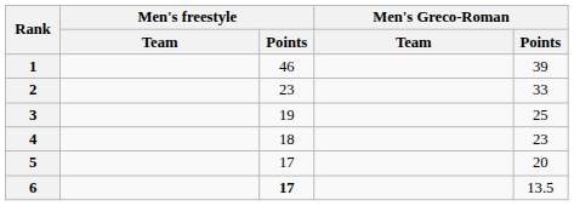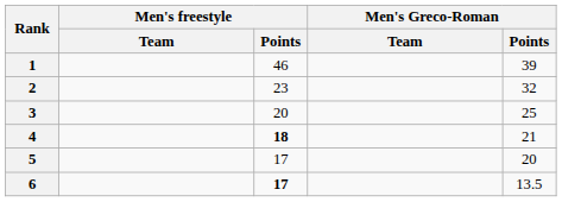2 | Men's Greco-Roman / Points: 33 -> 32
3 | Men's freestyle / Points: 19 -> 20
4 | Men's freestyle / Points: normal -> bold
4 | Men's Greco-Roman / Points: 23 -> 21
